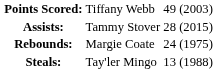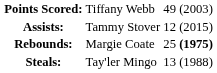Assists: | column 3: 28 -> 12
Rebounds: | column 3: 24 -> 25
Rebounds: | column 4: normal -> bold
